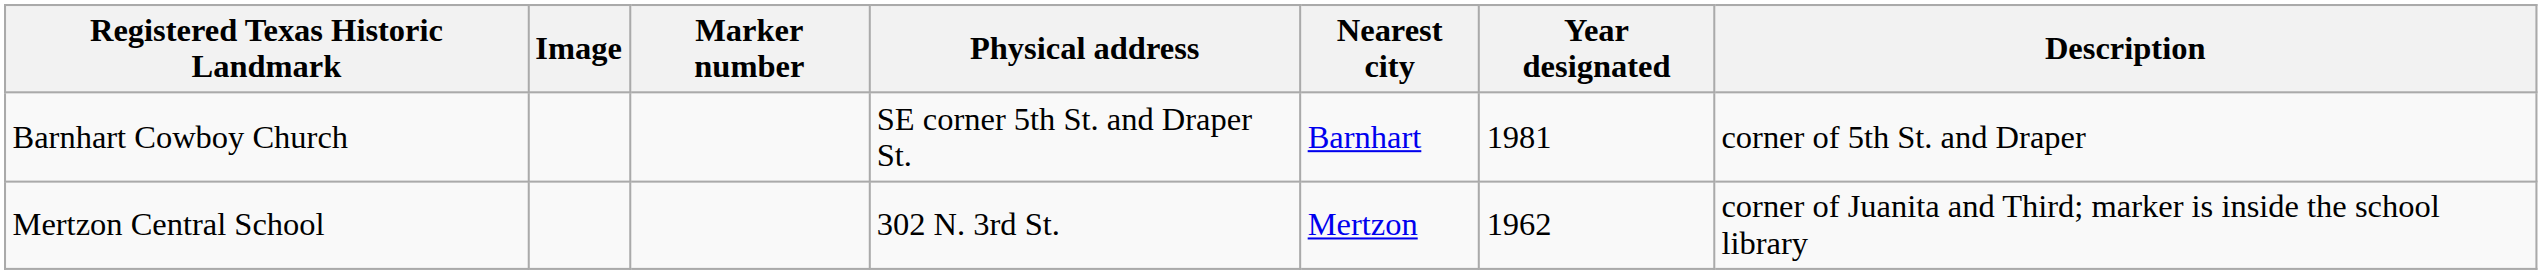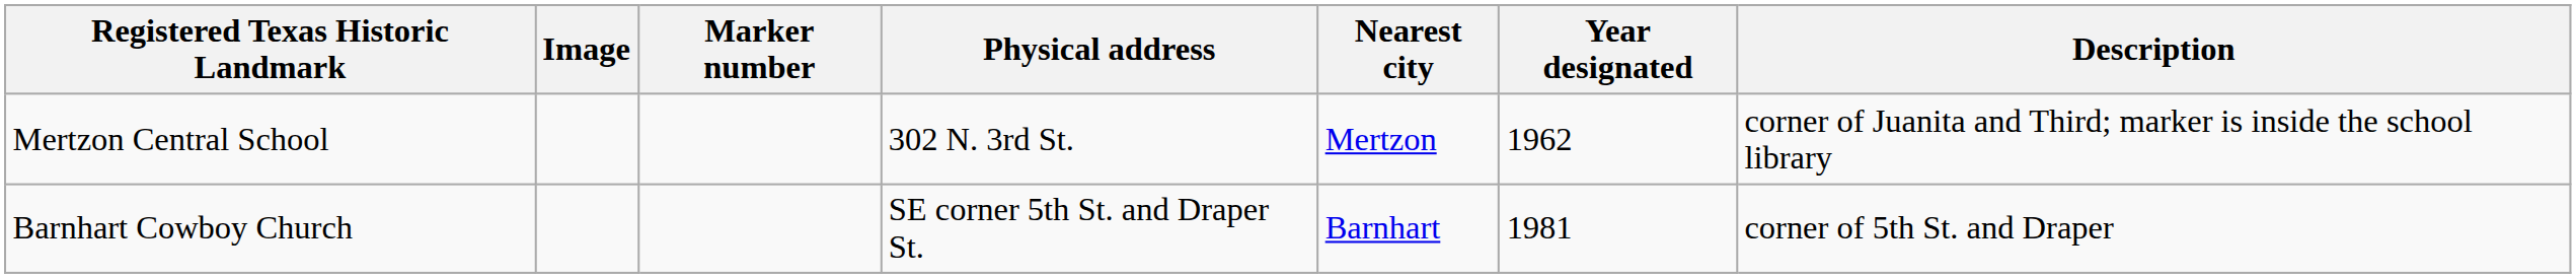rows swapped: Barnhart Cowboy Church <-> Mertzon Central School
